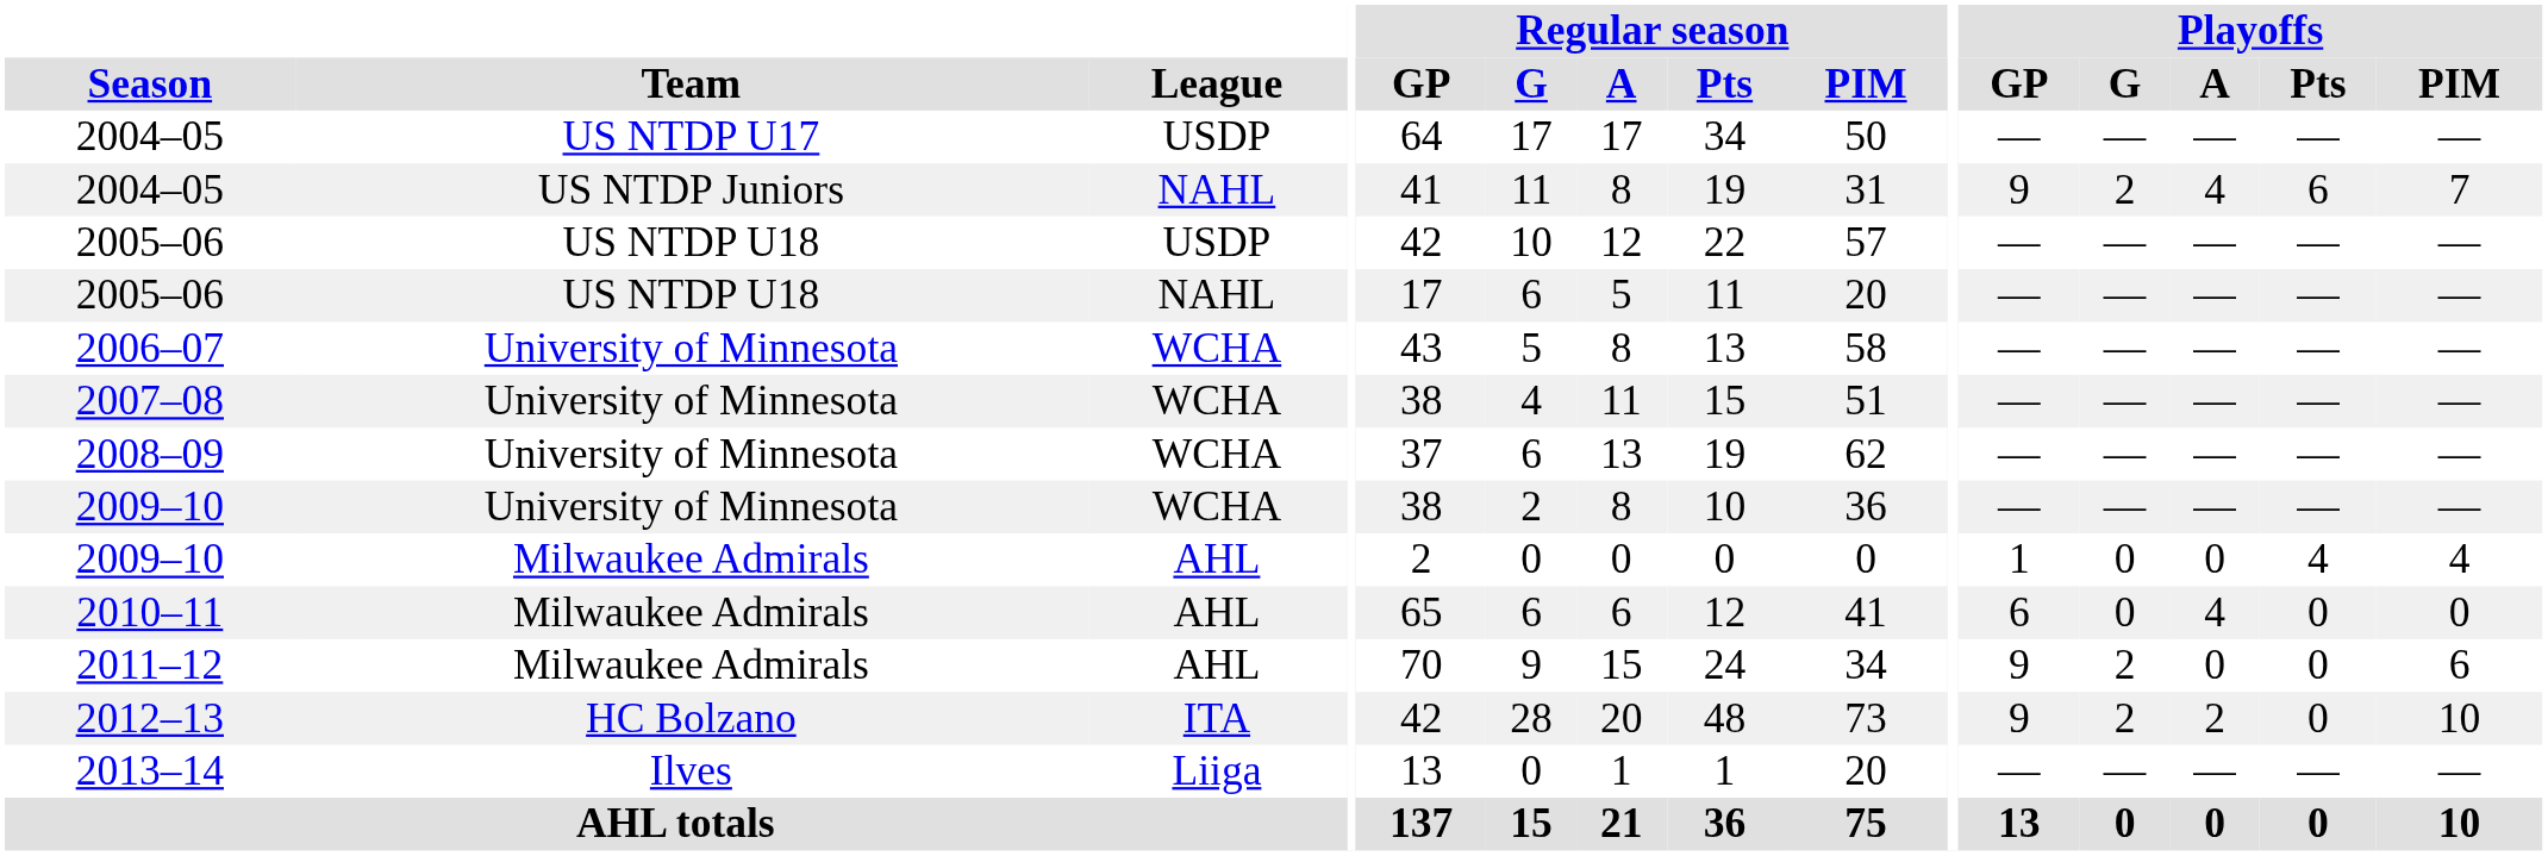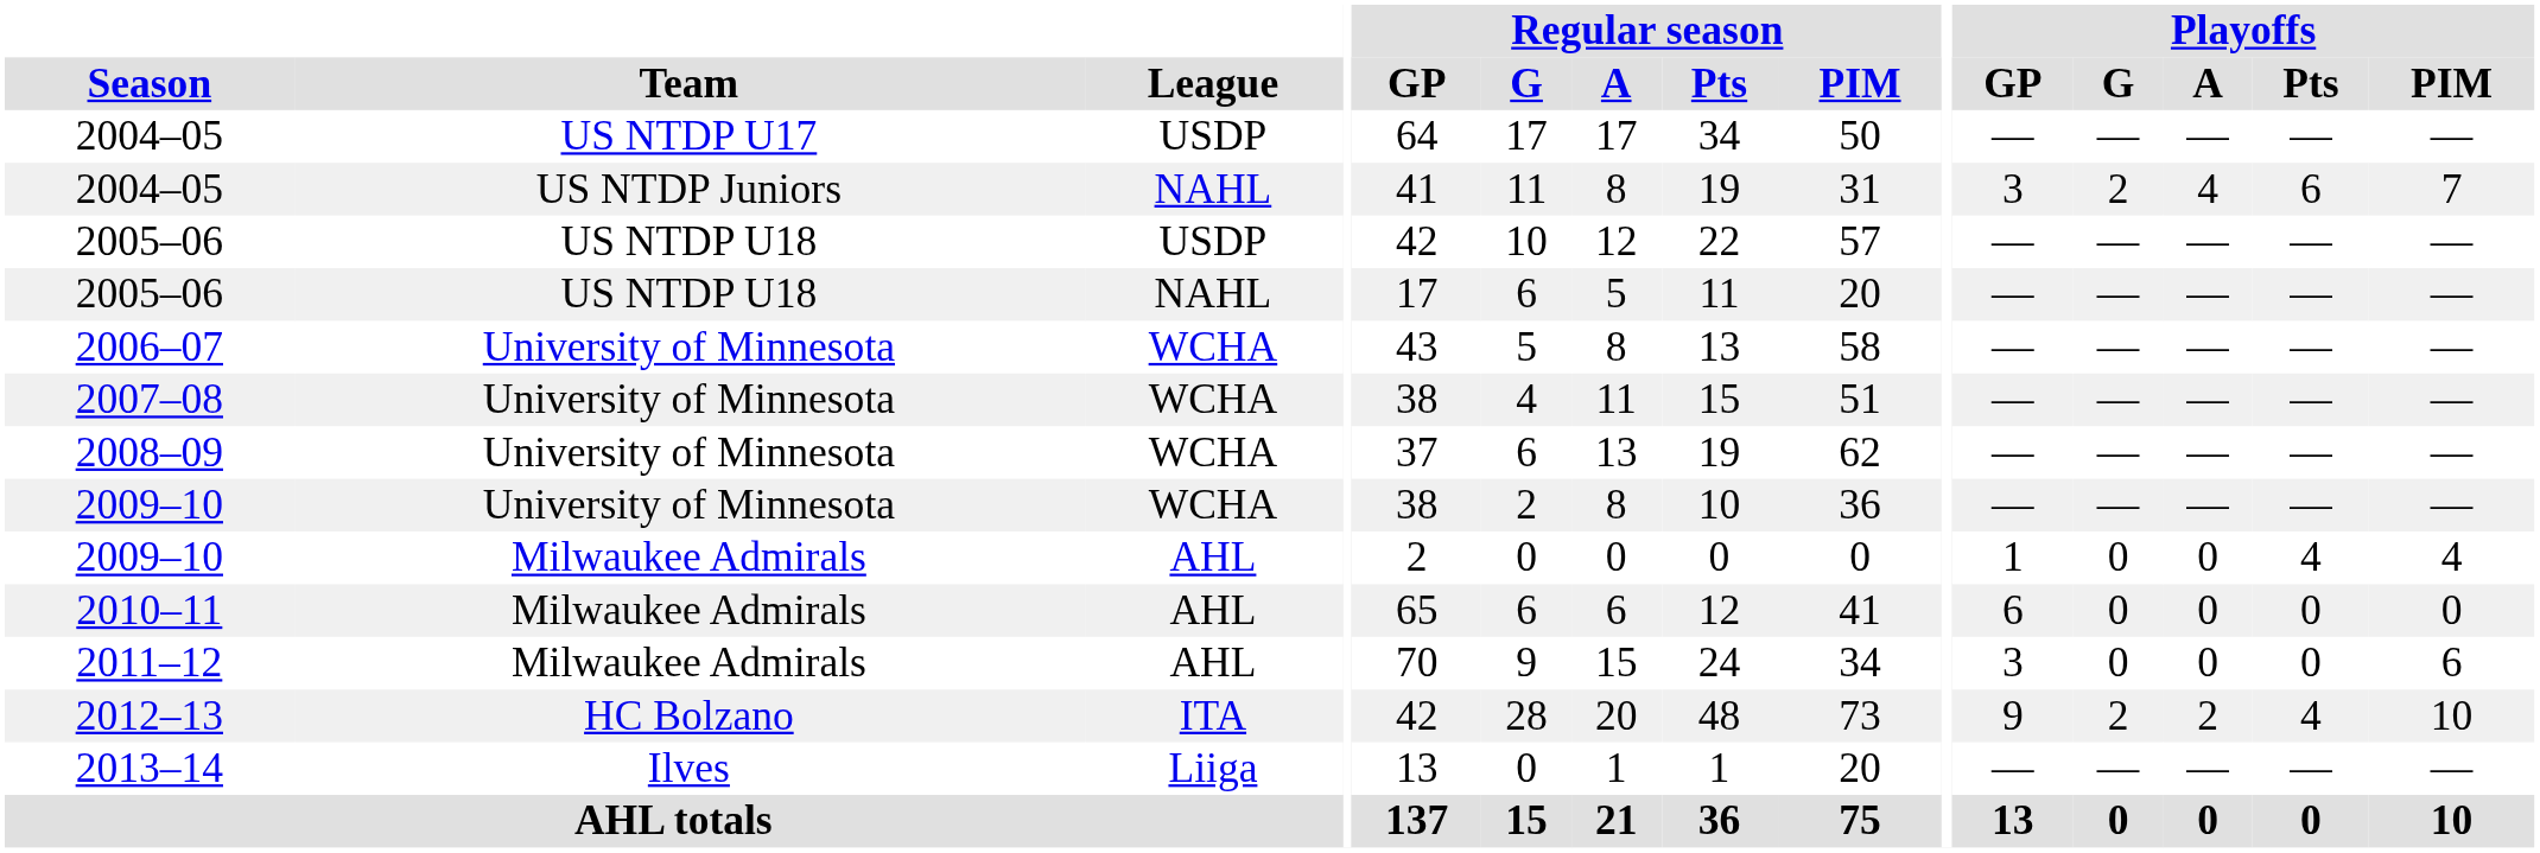2004–05 / NAHL | Playoffs / GP: 9 -> 3
2010–11 | Playoffs / A: 4 -> 0
2011–12 | Playoffs / GP: 9 -> 3
2011–12 | Playoffs / G: 2 -> 0
2012–13 | Playoffs / Pts: 0 -> 4
